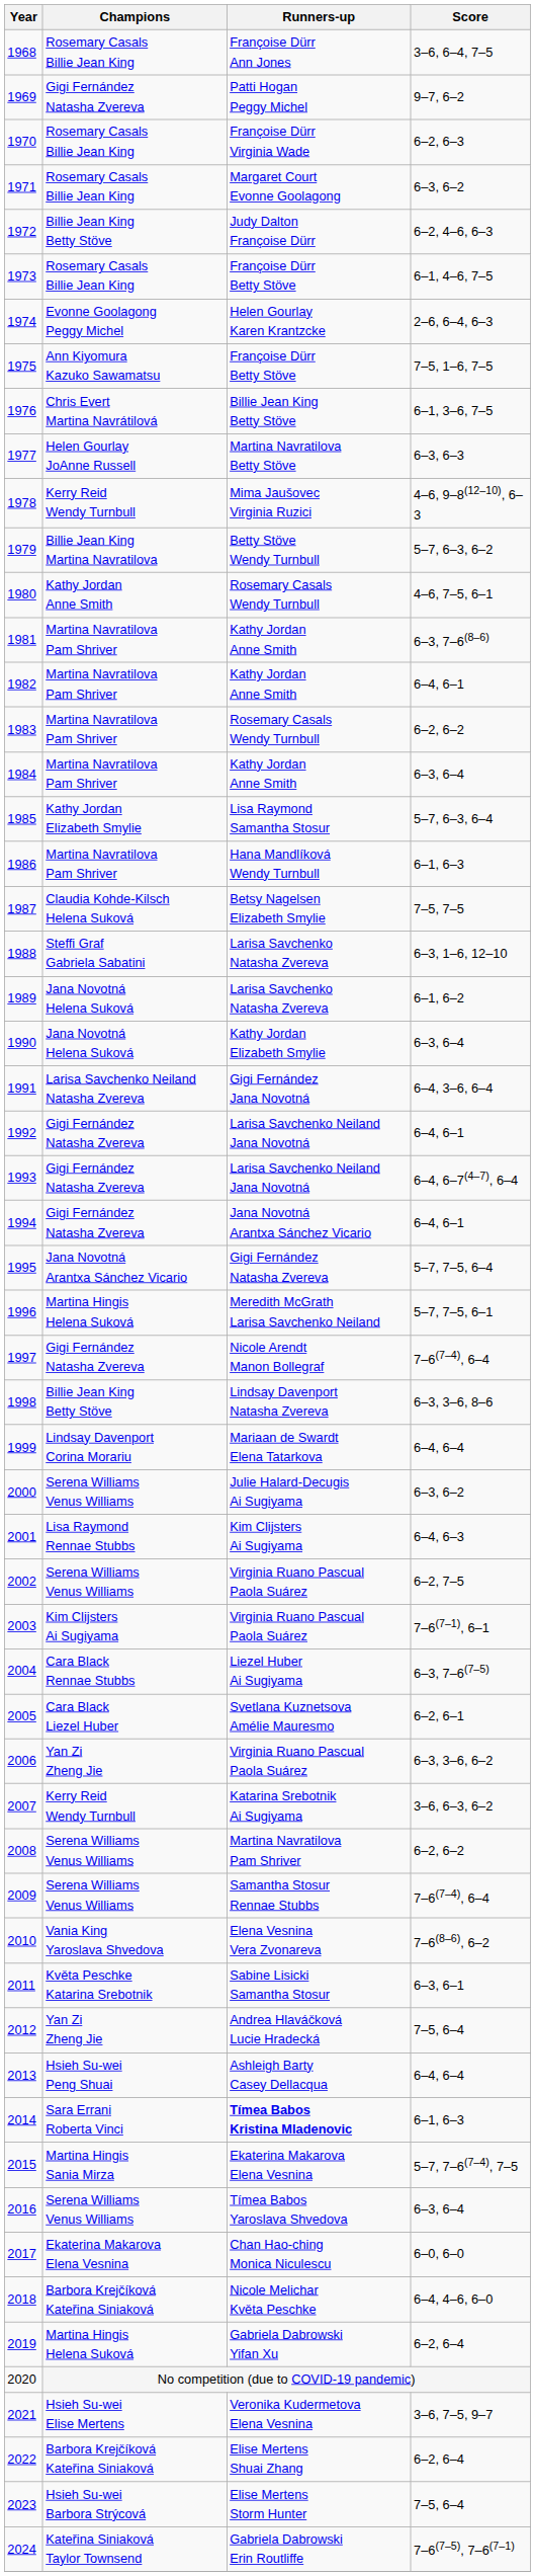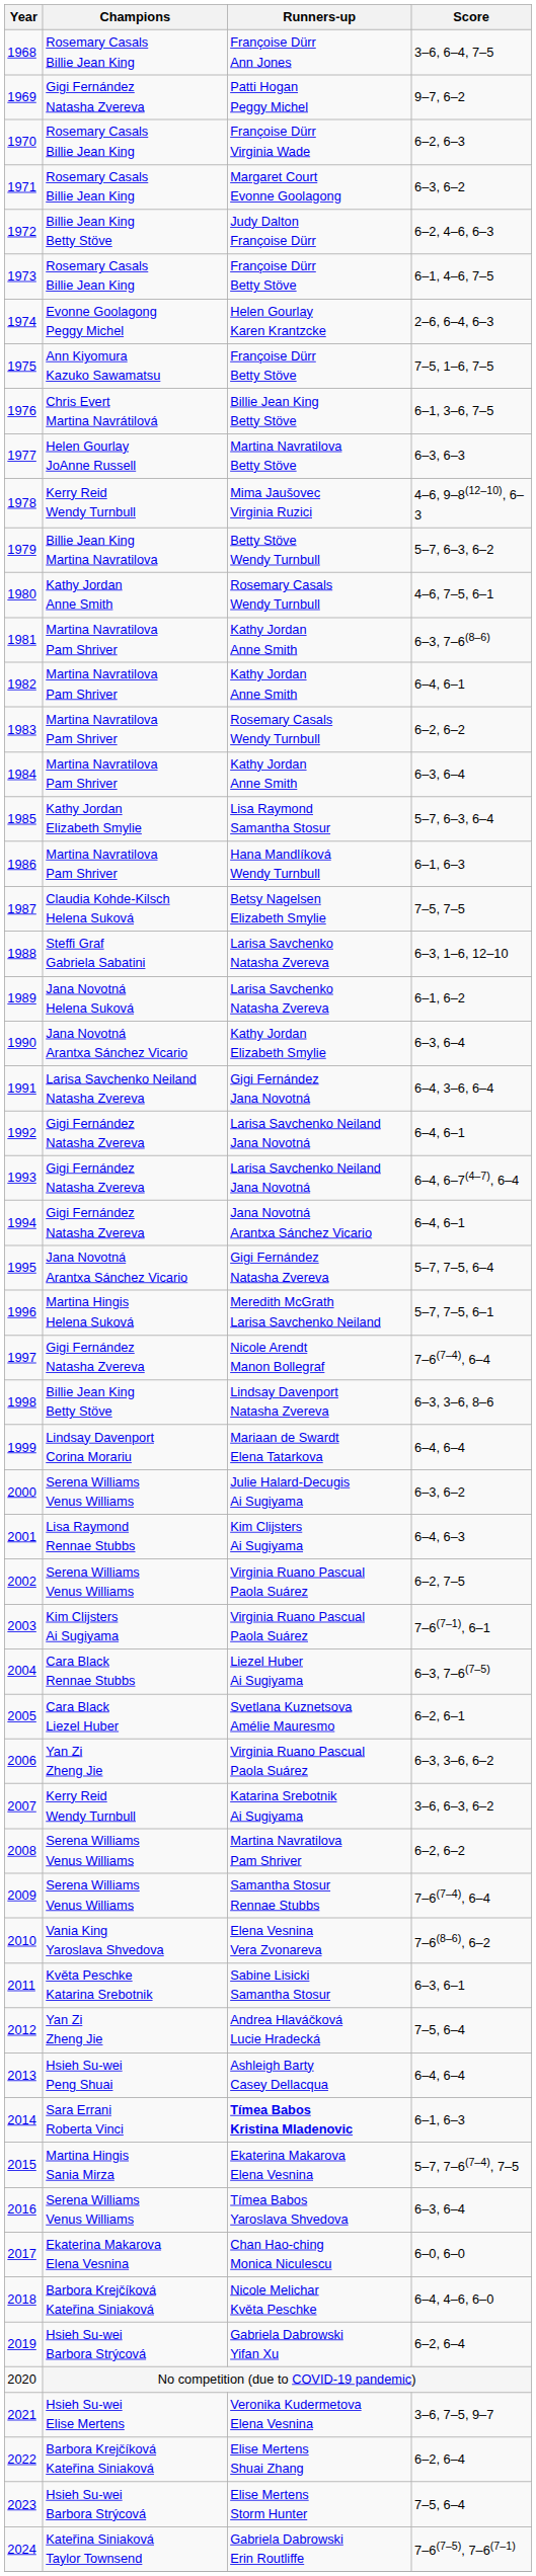1990 | Champions: Jana Novotná Helena Suková -> Jana Novotná Arantxa Sánchez Vicario
2019 | Champions: Martina Hingis Helena Suková -> Hsieh Su-wei Barbora Strýcová
